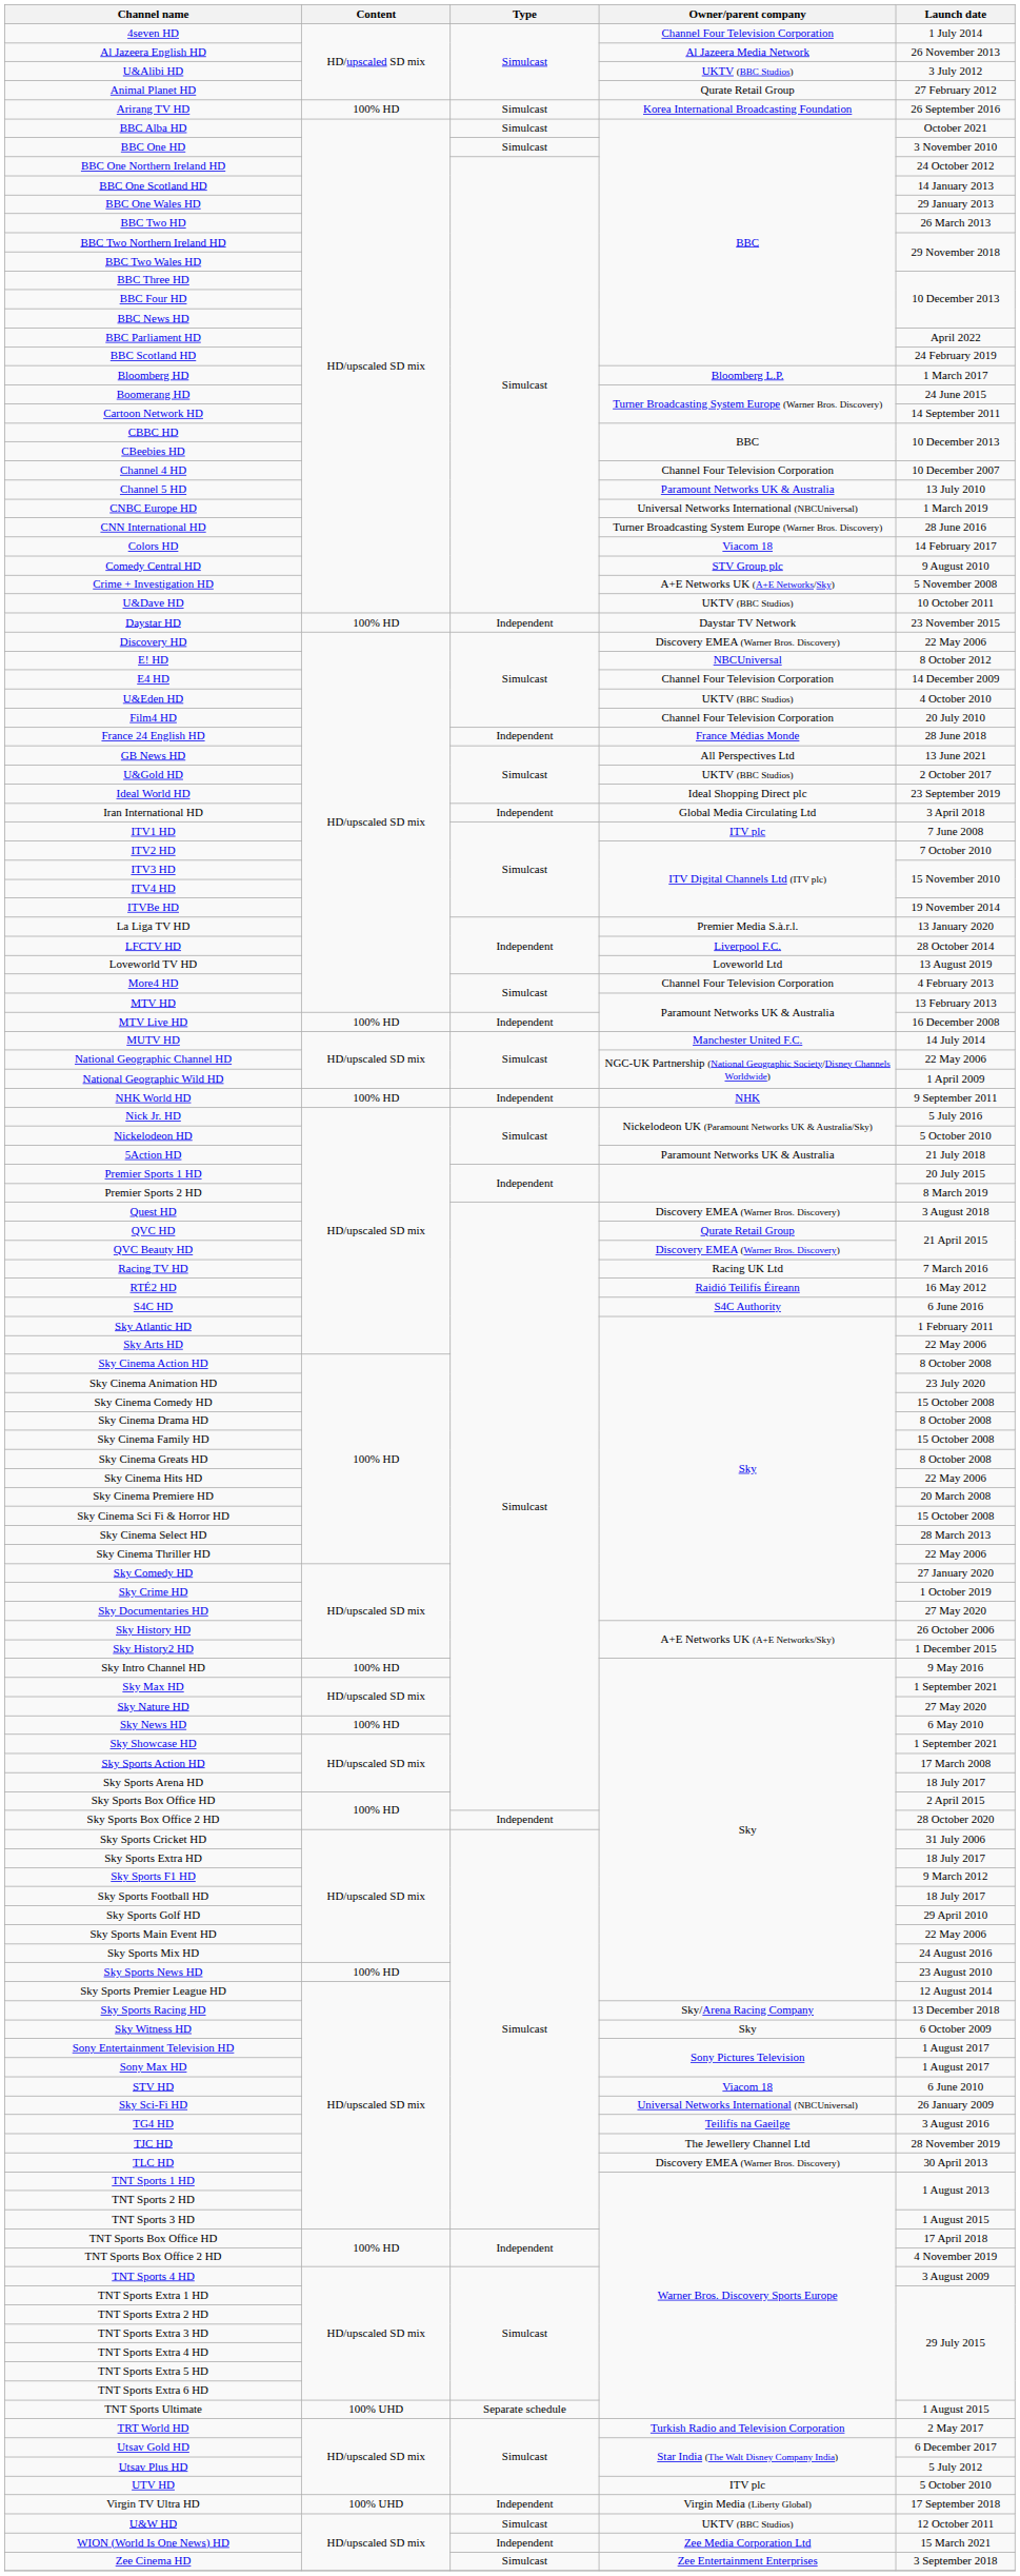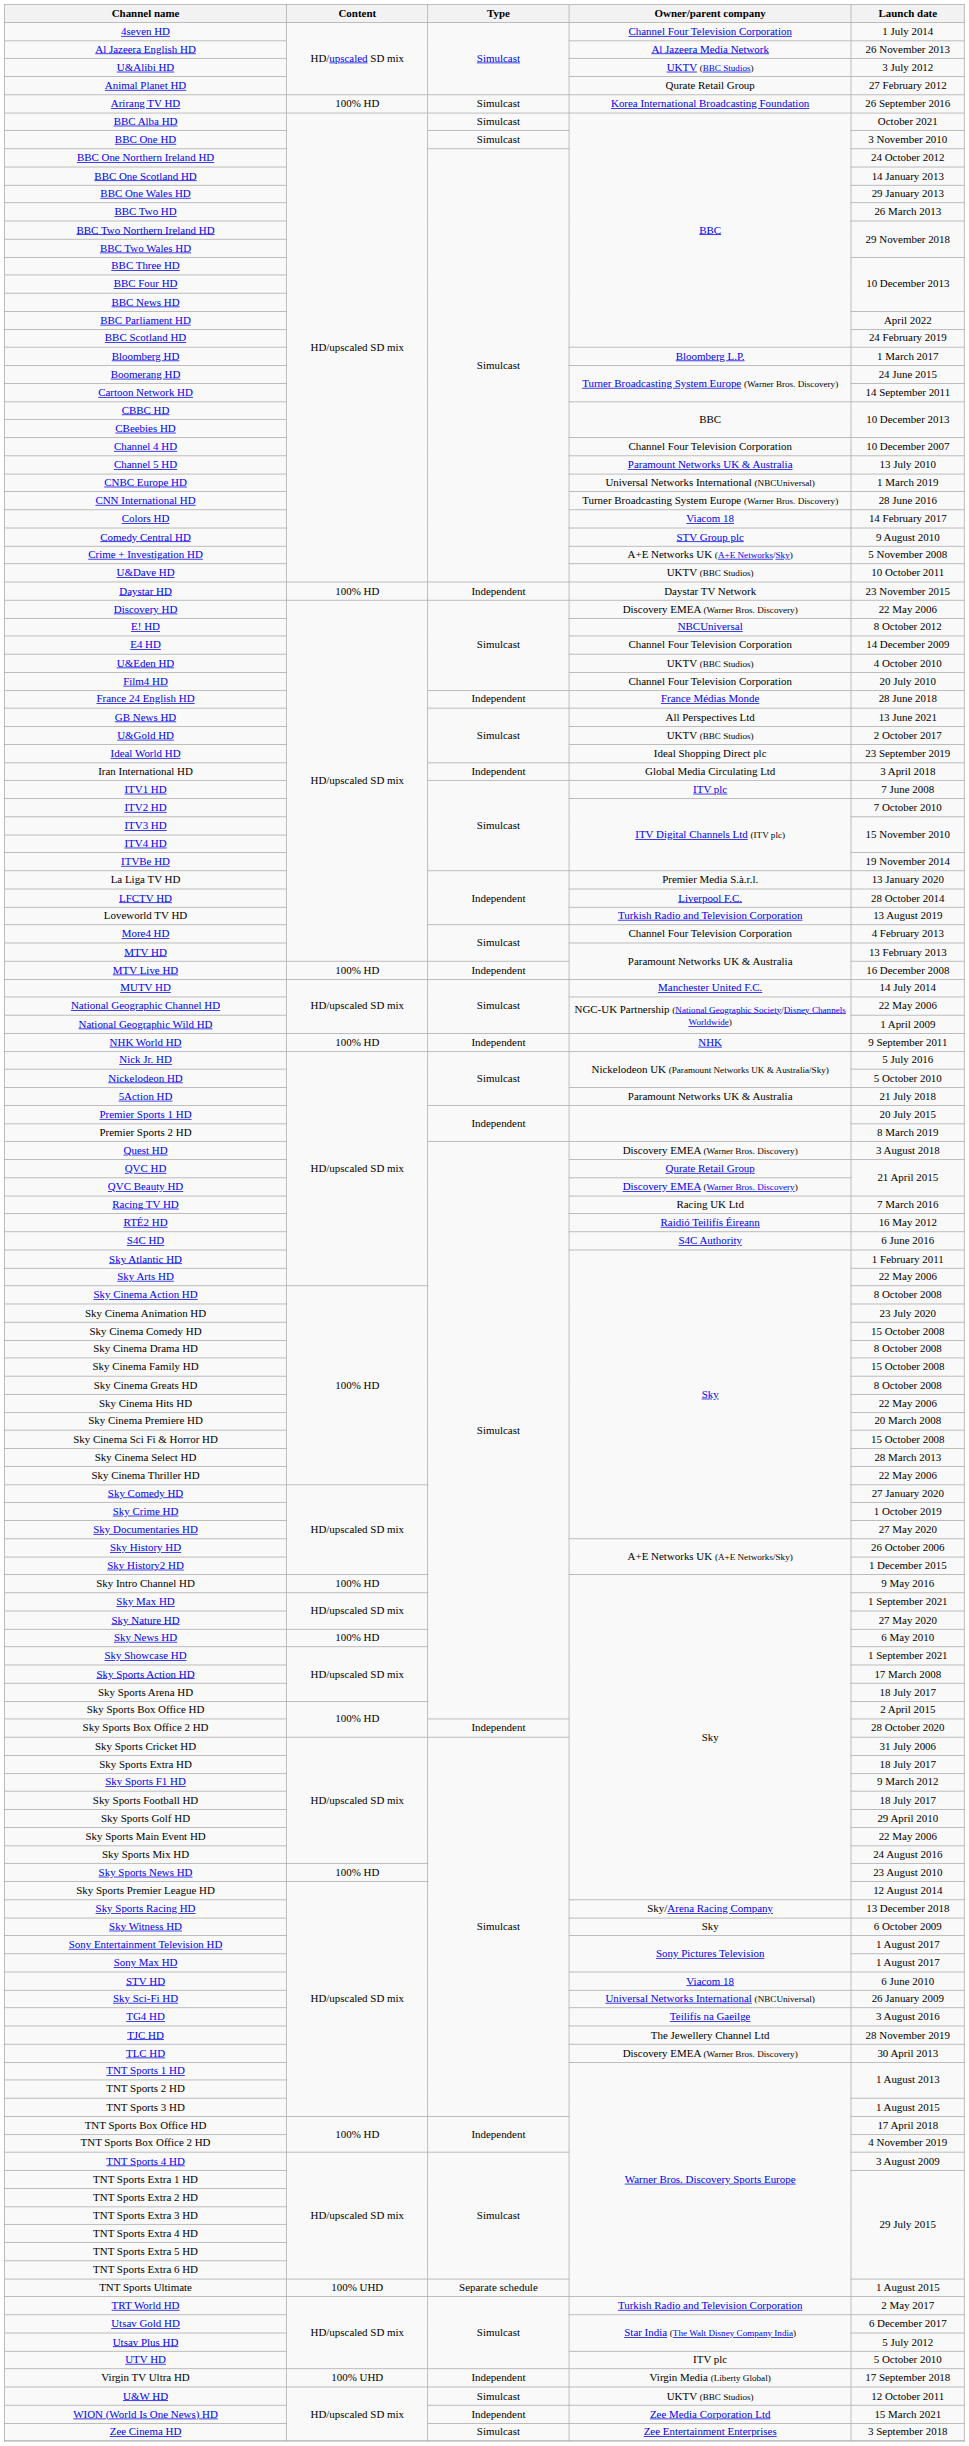Loveworld TV HD | Owner/parent company: Loveworld Ltd -> Turkish Radio and Television Corporation
